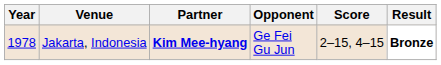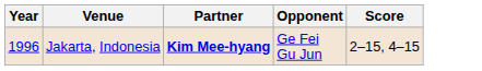- column: Result | Bronze
Jakarta, Indonesia | Year: 1978 -> 1996
